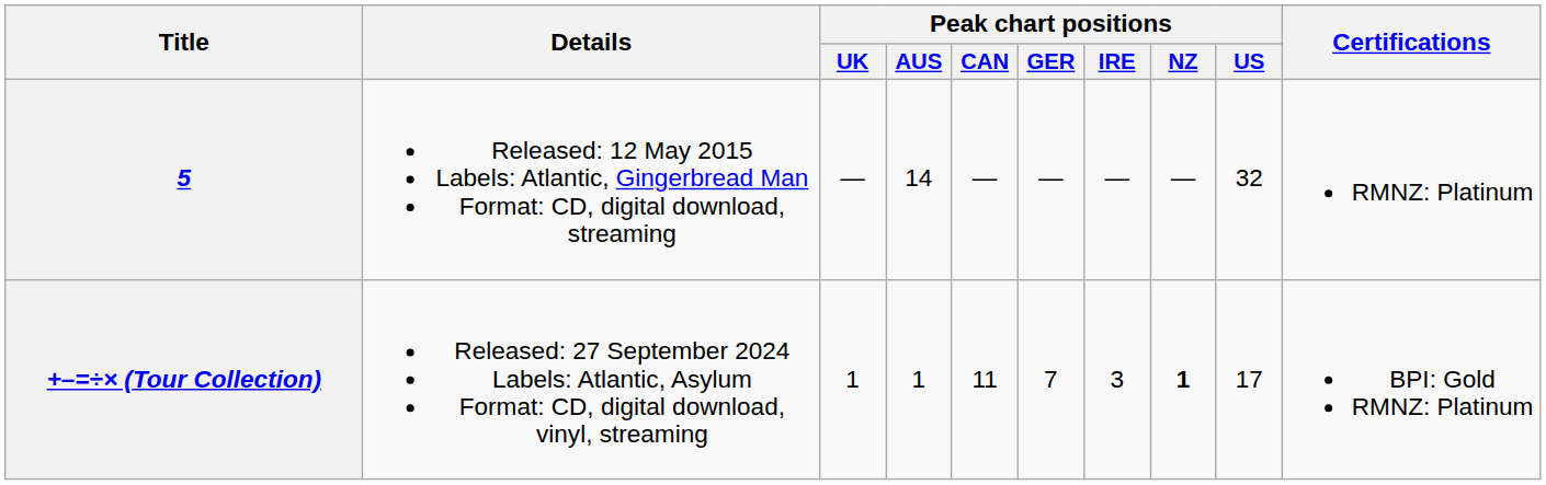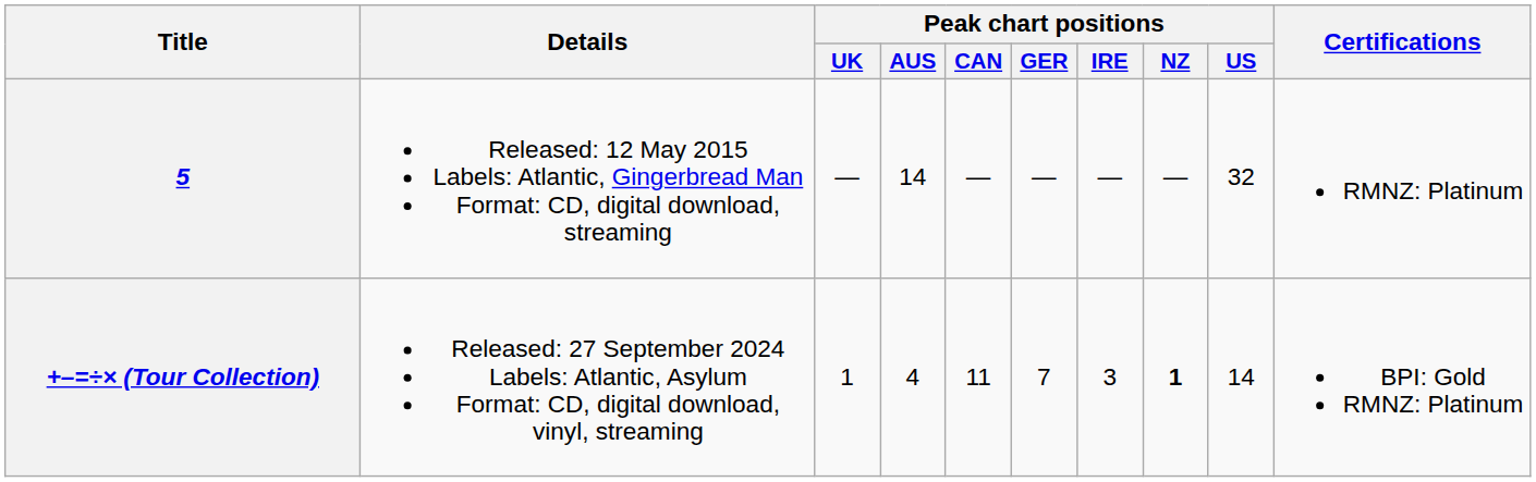+–=÷× (Tour Collection) | Peak chart positions / AUS: 1 -> 4
+–=÷× (Tour Collection) | Peak chart positions / US: 17 -> 14
